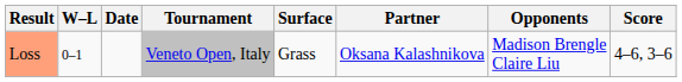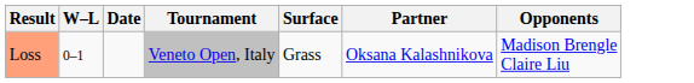- column: Score | 4–6, 3–6
